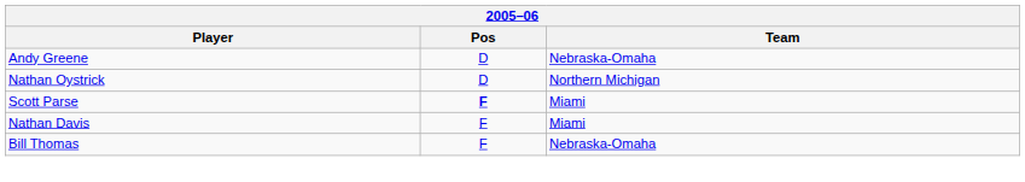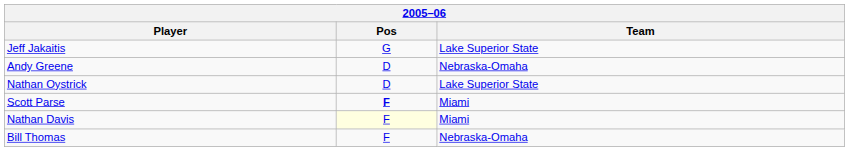+ row: Jeff Jakaitis | G | Lake Superior State
Nathan Oystrick | Team: Northern Michigan -> Lake Superior State
Nathan Davis | Pos: no background -> lightyellow background
